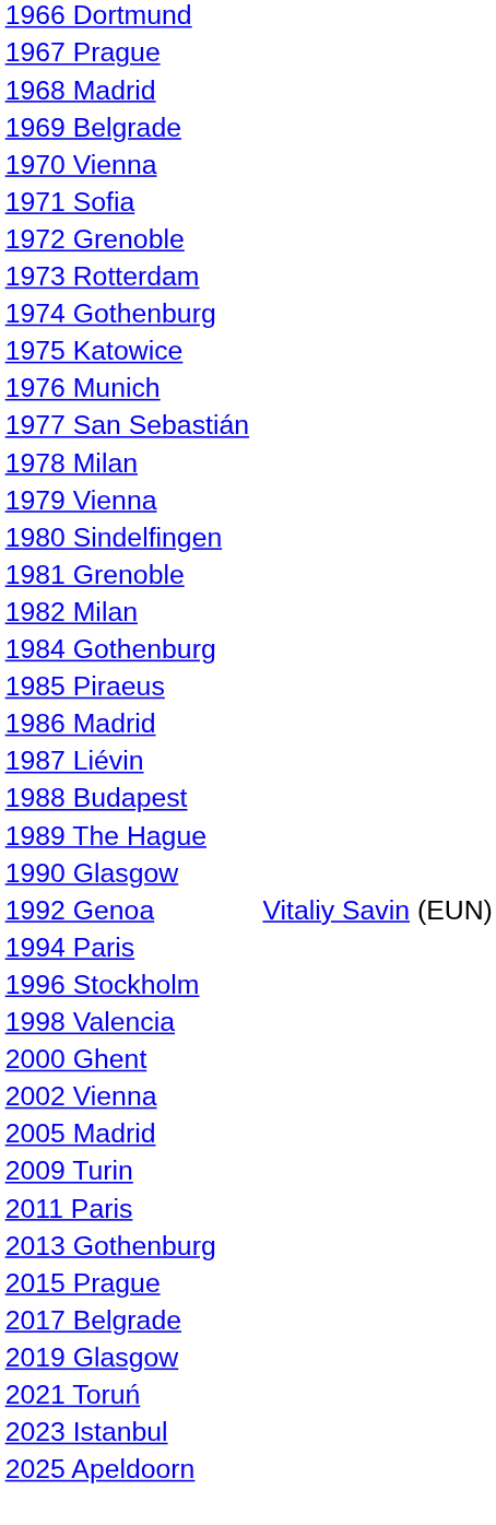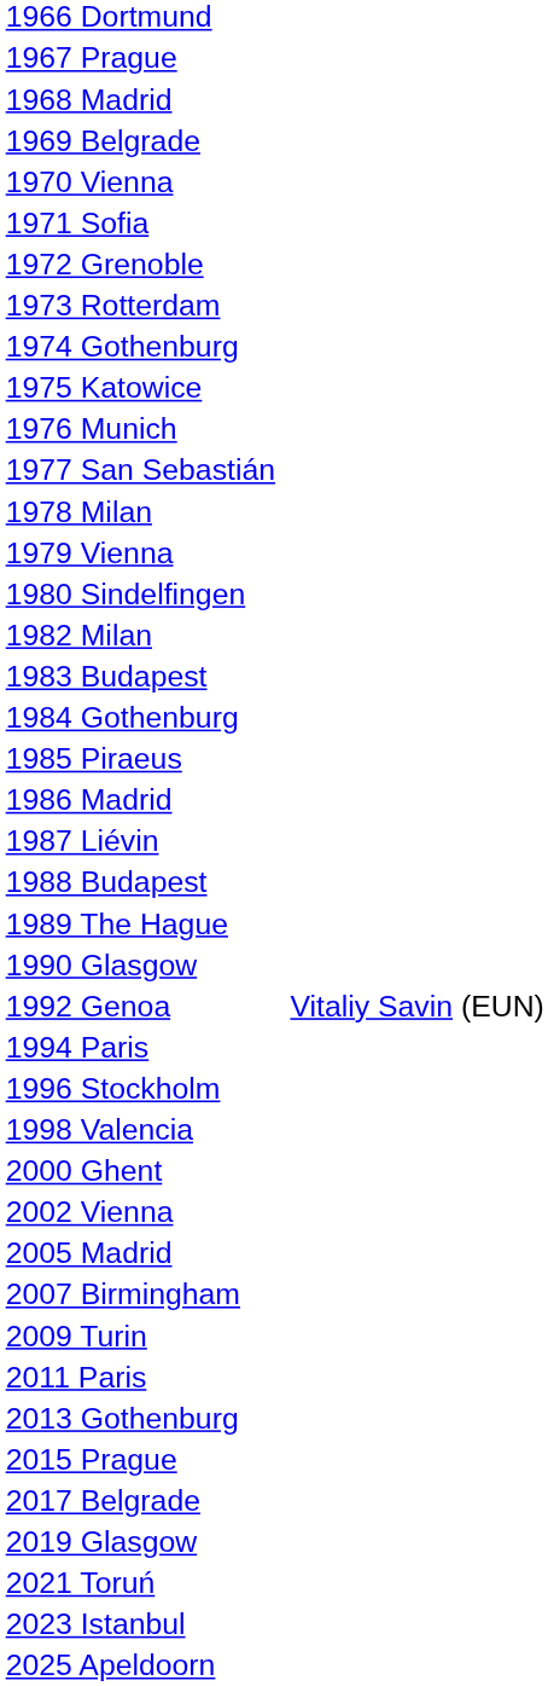- row: 1981 Grenoble
+ row: 1983 Budapest
+ row: 2007 Birmingham
